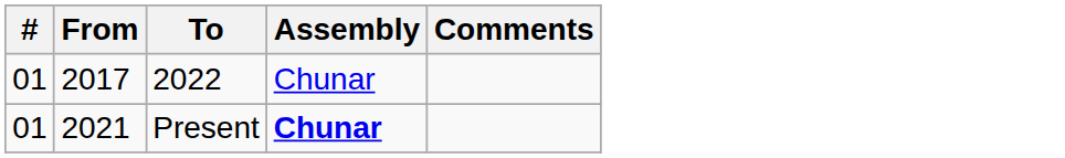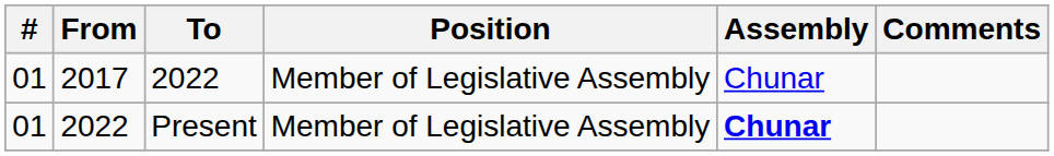+ column: Position | Member of Legislative Assembly | Member of Legislative Assembly
Present | From: 2021 -> 2022
